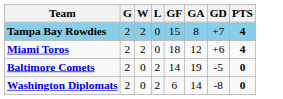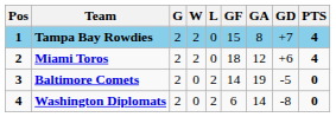+ column: Pos | 1 | 2 | 3 | 4
